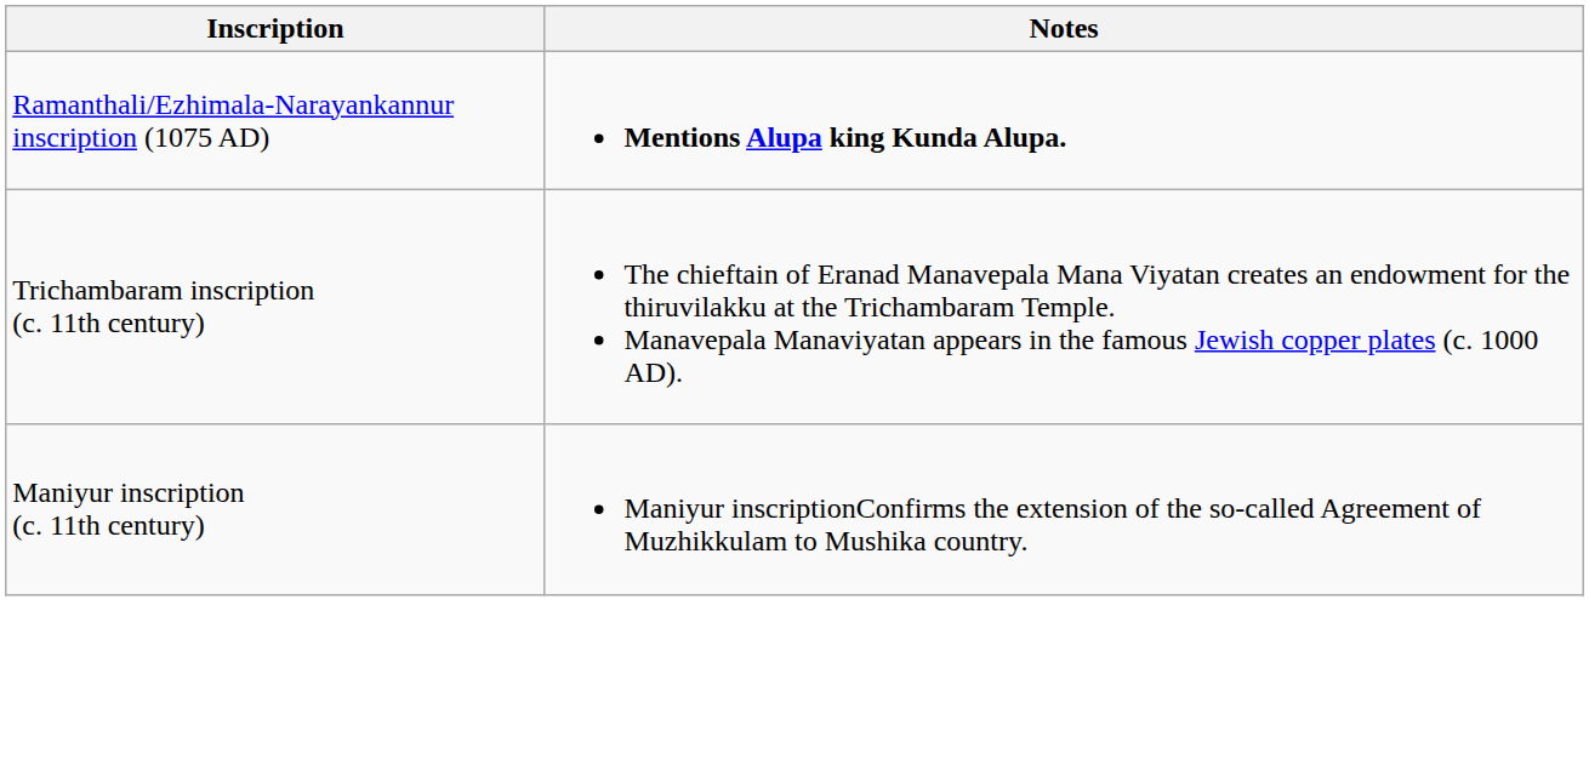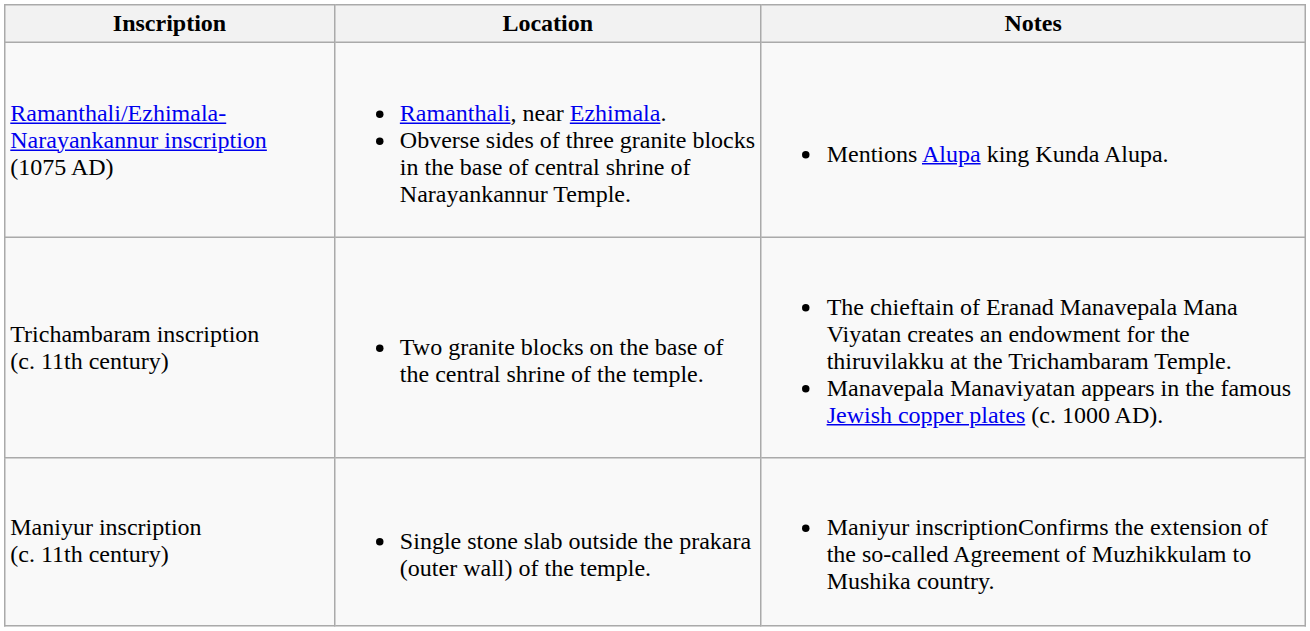+ column: Location | Ramanthali, near Ezhimala. Obverse sides of three granite blocks in the base of central shrine of Narayankannur Temple. | Two granite blocks on the base of the central shrine of the temple. | Single stone slab outside the prakara (outer wall) of the temple.
Ramanthali/Ezhimala-Narayankannur inscription (1075 AD) | Notes: bold -> normal
